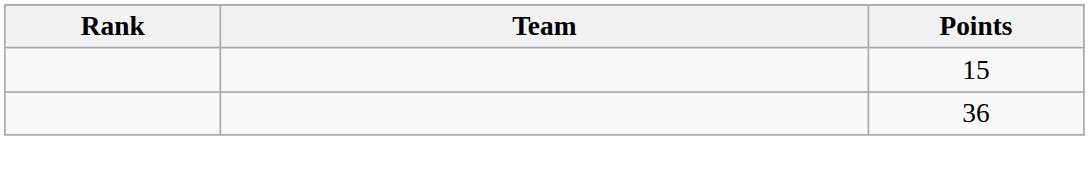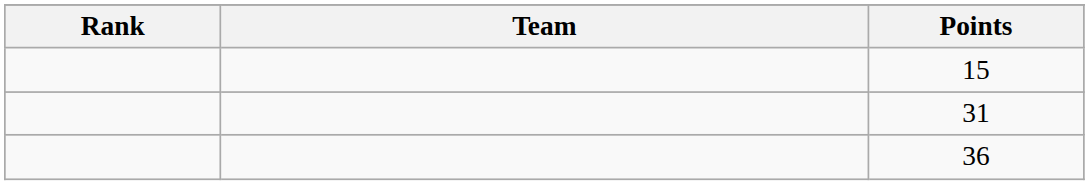+ row: 31
